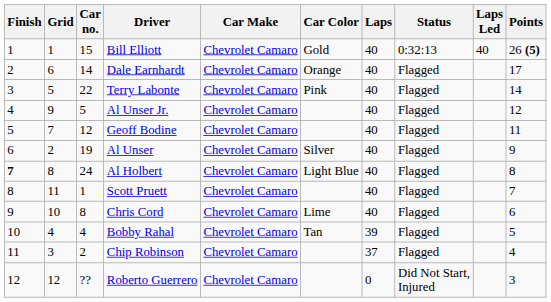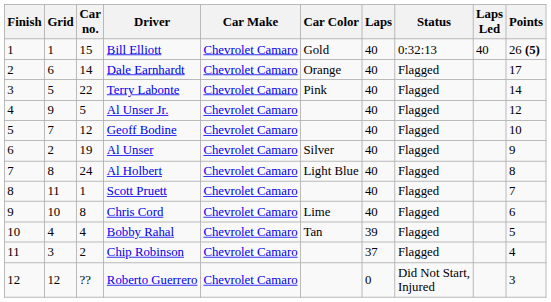Geoff Bodine | Points: 11 -> 10
Al Holbert | Finish: bold -> normal
